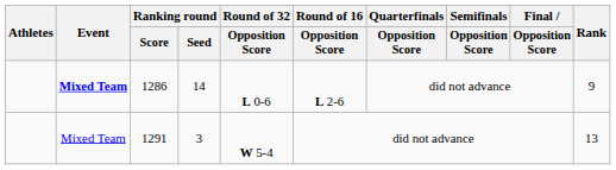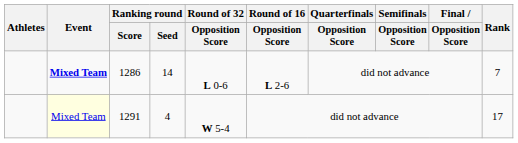1286 | Rank: 9 -> 7
1291 | Event: no background -> lightyellow background
1291 | Ranking round / Seed: 3 -> 4
1291 | Rank: 13 -> 17
